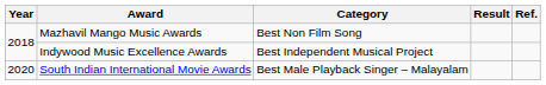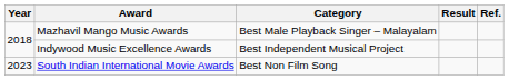Mazhavil Mango Music Awards | Category: Best Non Film Song -> Best Male Playback Singer – Malayalam
South Indian International Movie Awards | Year: 2020 -> 2023
South Indian International Movie Awards | Category: Best Male Playback Singer – Malayalam -> Best Non Film Song
